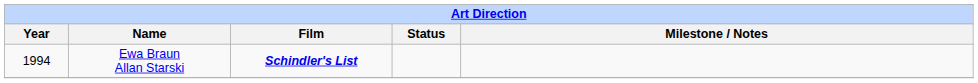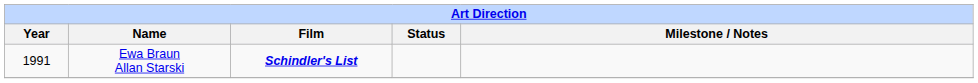Ewa Braun Allan Starski | Year: 1994 -> 1991
